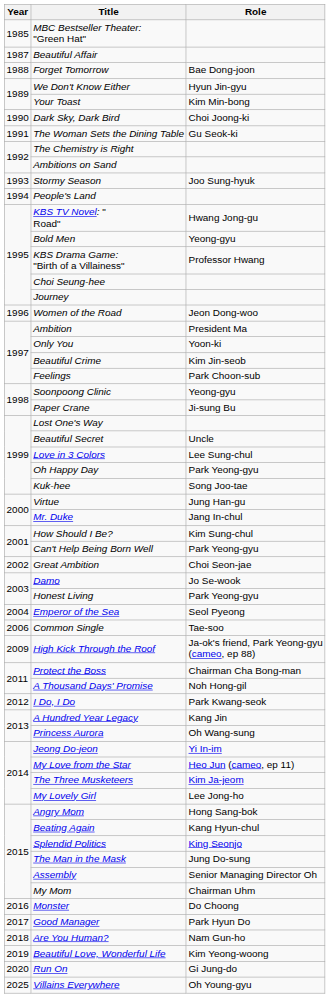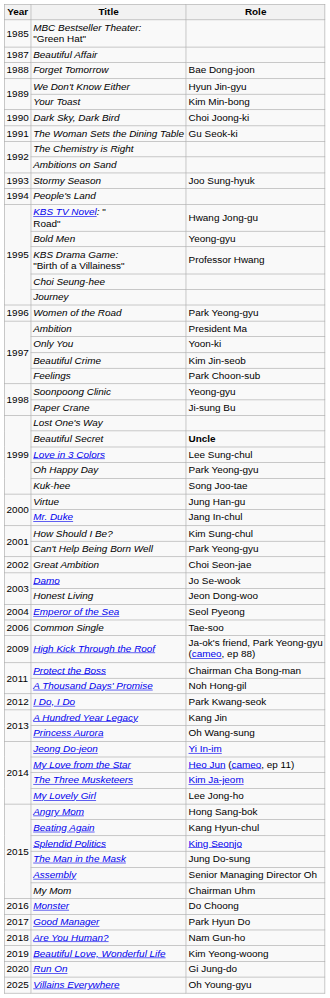Women of the Road | Role: Jeon Dong-woo -> Park Yeong-gyu
Beautiful Secret | Role: normal -> bold
Honest Living | Role: Park Yeong-gyu -> Jeon Dong-woo
